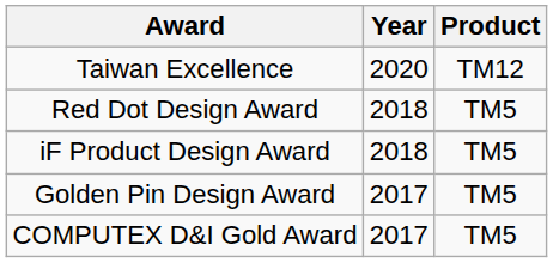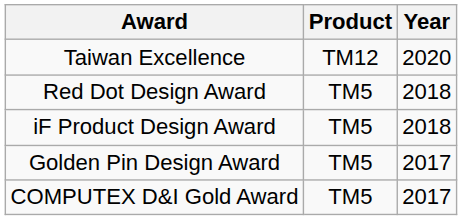columns swapped: Year <-> Product
